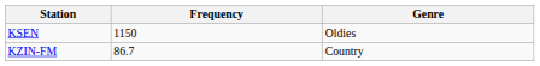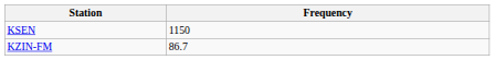- column: Genre | Oldies | Country
